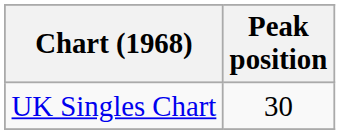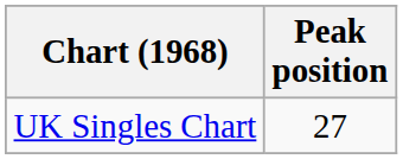UK Singles Chart | Peak position: 30 -> 27
